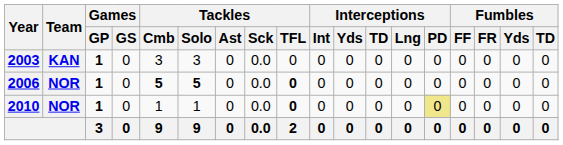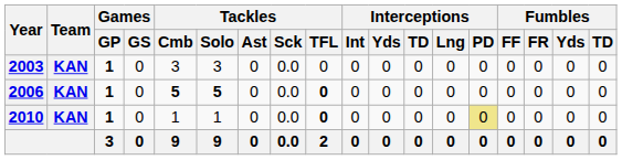2006 | Team: NOR -> KAN
2010 | Team: NOR -> KAN
